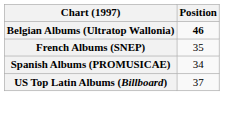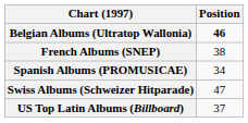French Albums (SNEP) | Position: 35 -> 38
+ row: Swiss Albums (Schweizer Hitparade) | 47
